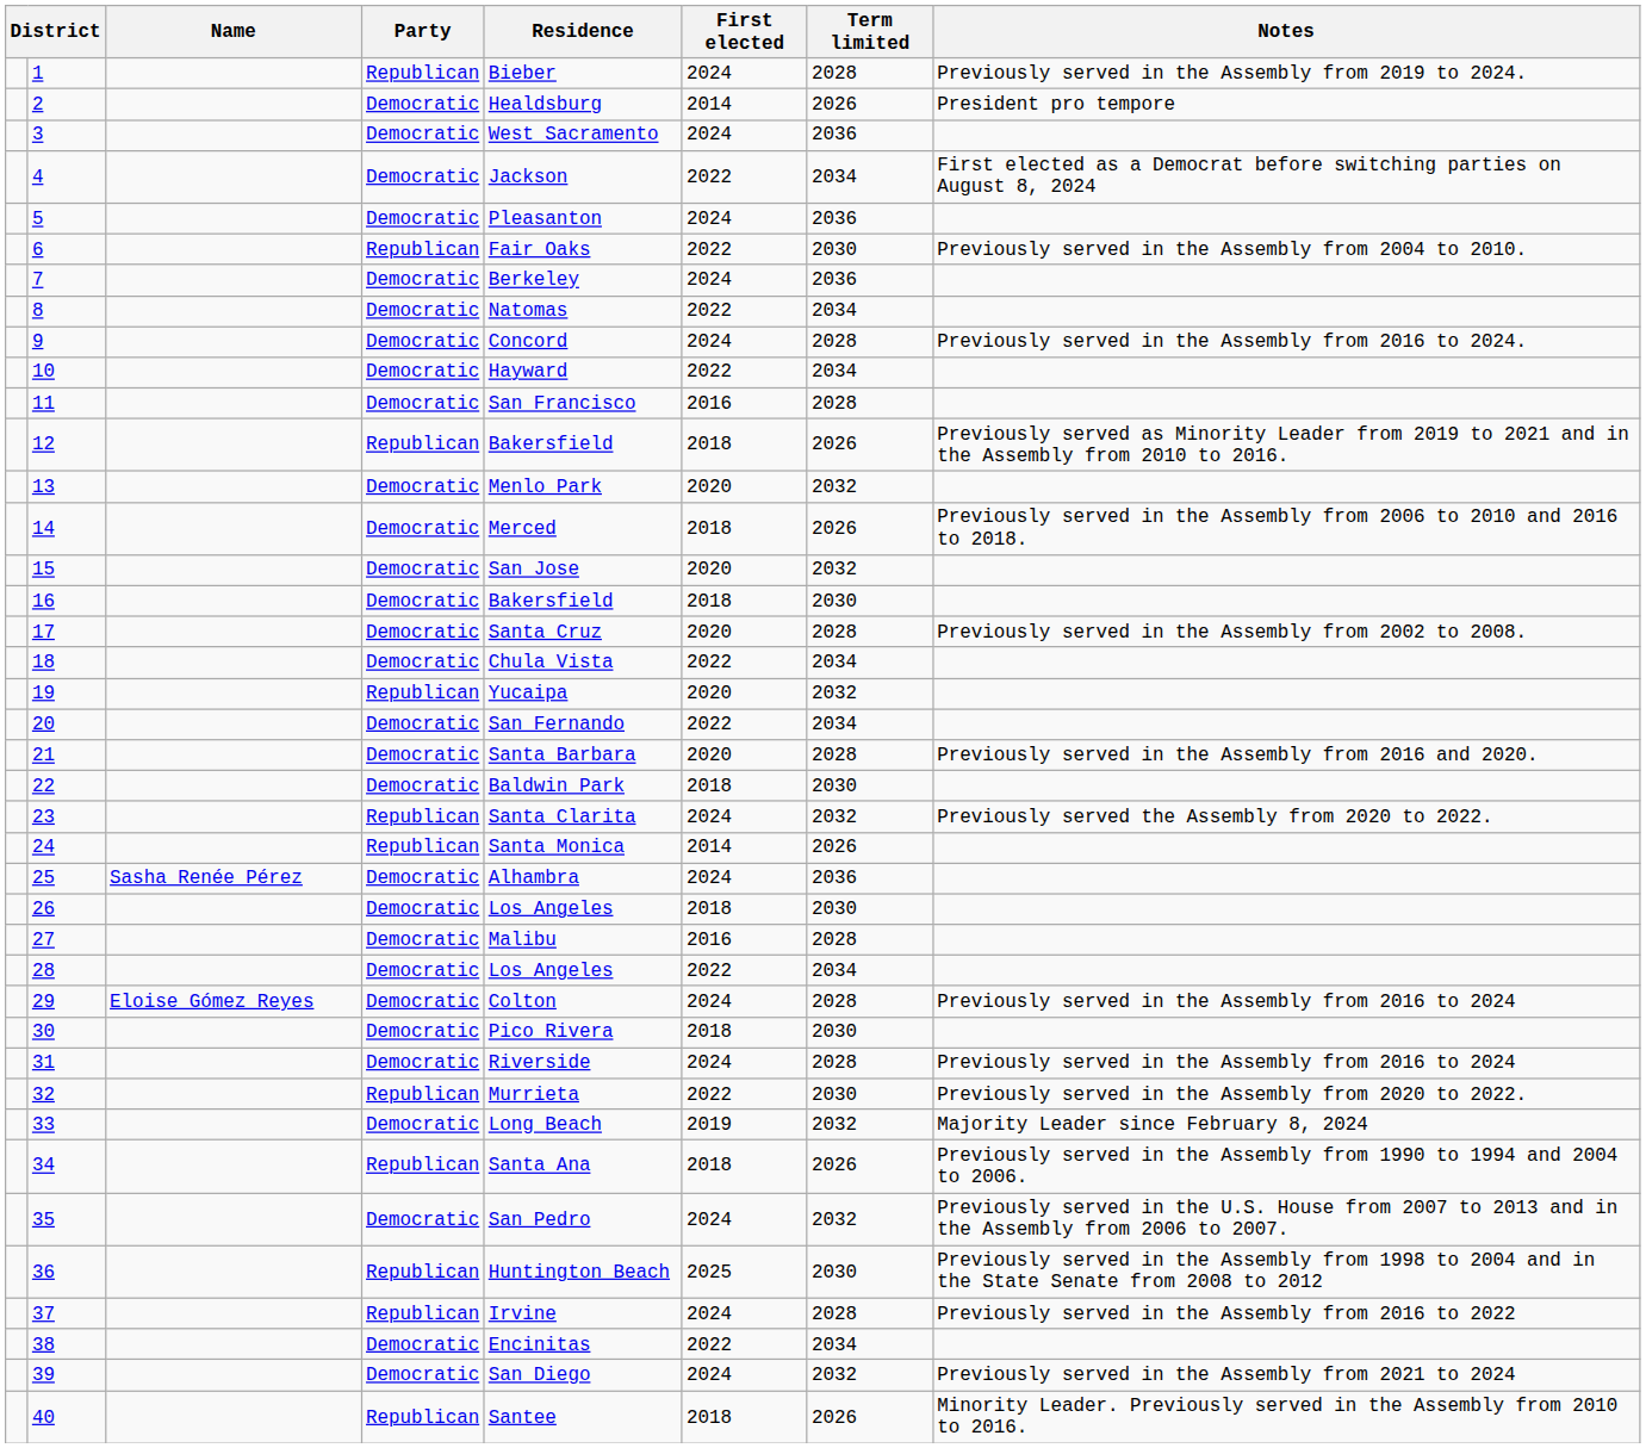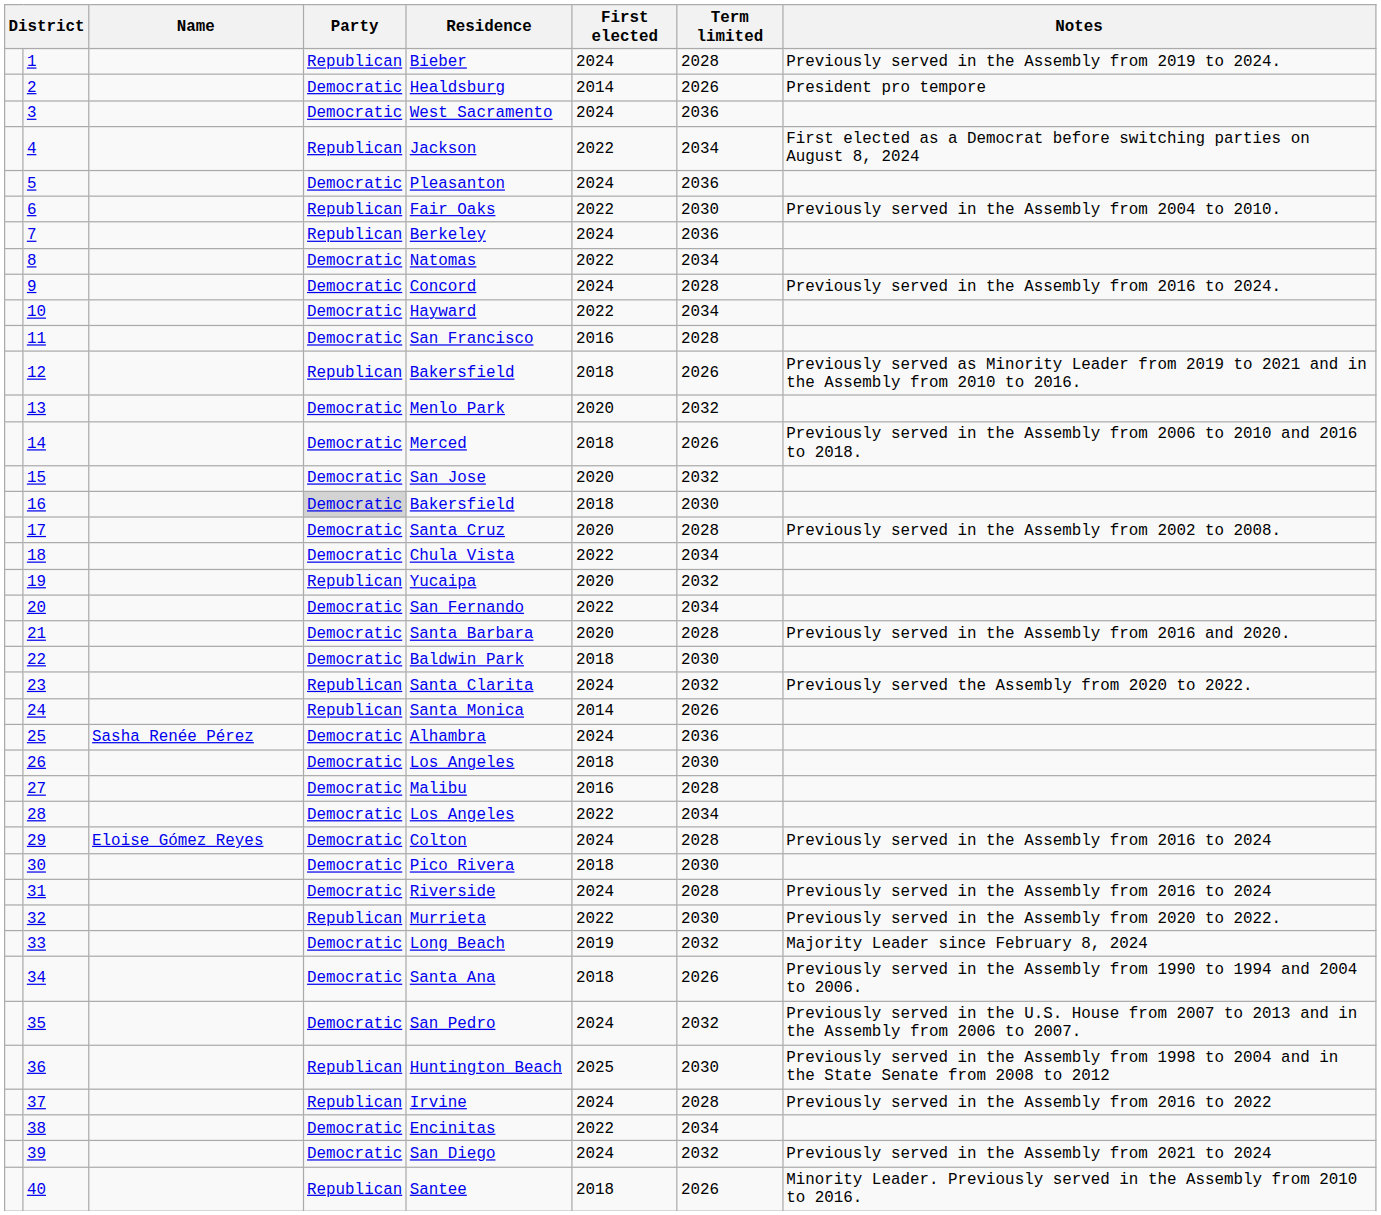4 | Party: Democratic -> Republican
7 | Party: Democratic -> Republican
16 | Party: no background -> lightgrey background
34 | Party: Republican -> Democratic
